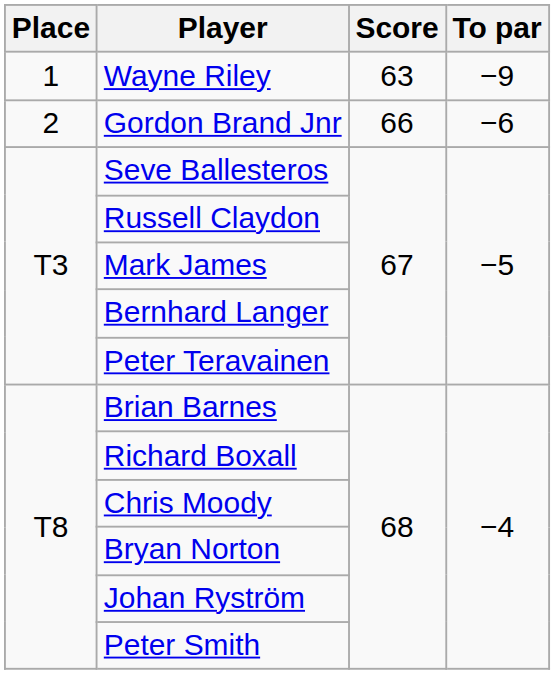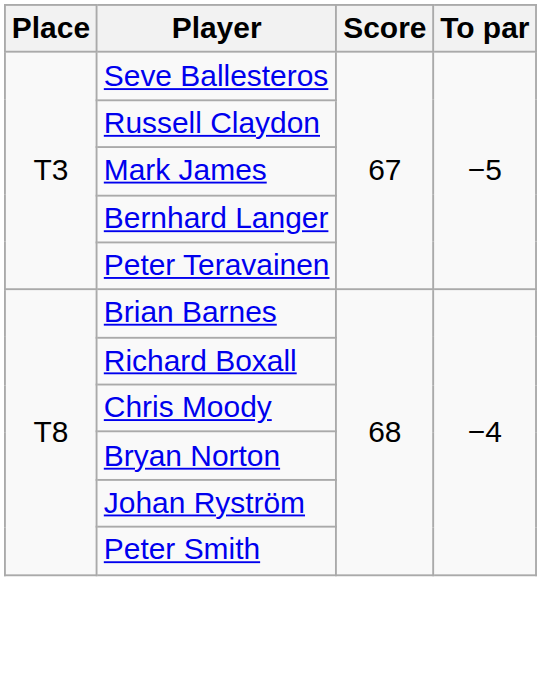- row: 1 | Wayne Riley | 63 | −9
- row: 2 | Gordon Brand Jnr | 66 | −6
